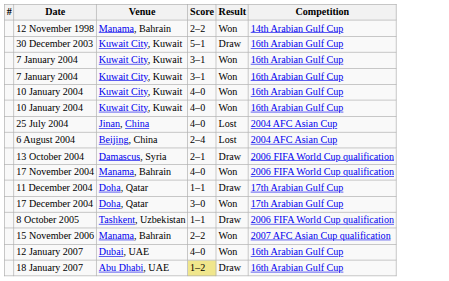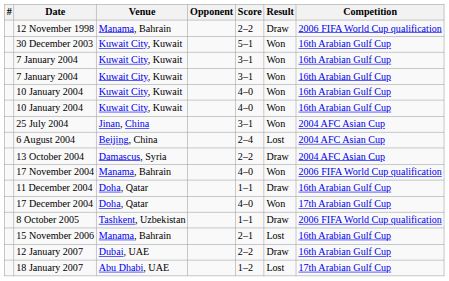+ column: Opponent
12 November 1998 | Result: Won -> Draw
12 November 1998 | Competition: 14th Arabian Gulf Cup -> 2006 FIFA World Cup qualification
30 December 2003 | Result: Draw -> Won
25 July 2004 | Score: 4–0 -> 3–1
25 July 2004 | Result: Lost -> Won
13 October 2004 | Score: 2–1 -> 2–2
13 October 2004 | Competition: 2006 FIFA World Cup qualification -> 2004 AFC Asian Cup
11 December 2004 | Competition: 17th Arabian Gulf Cup -> 16th Arabian Gulf Cup
17 December 2004 | Score: 3–0 -> 4–0
15 November 2006 | Score: 2–2 -> 2–1
15 November 2006 | Result: Won -> Lost
15 November 2006 | Competition: 2007 AFC Asian Cup qualification -> 16th Arabian Gulf Cup
12 January 2007 | Score: 4–0 -> 2–2
12 January 2007 | Result: Won -> Draw
18 January 2007 | Score: khaki background -> no background
18 January 2007 | Result: Draw -> Lost
18 January 2007 | Competition: 16th Arabian Gulf Cup -> 17th Arabian Gulf Cup
